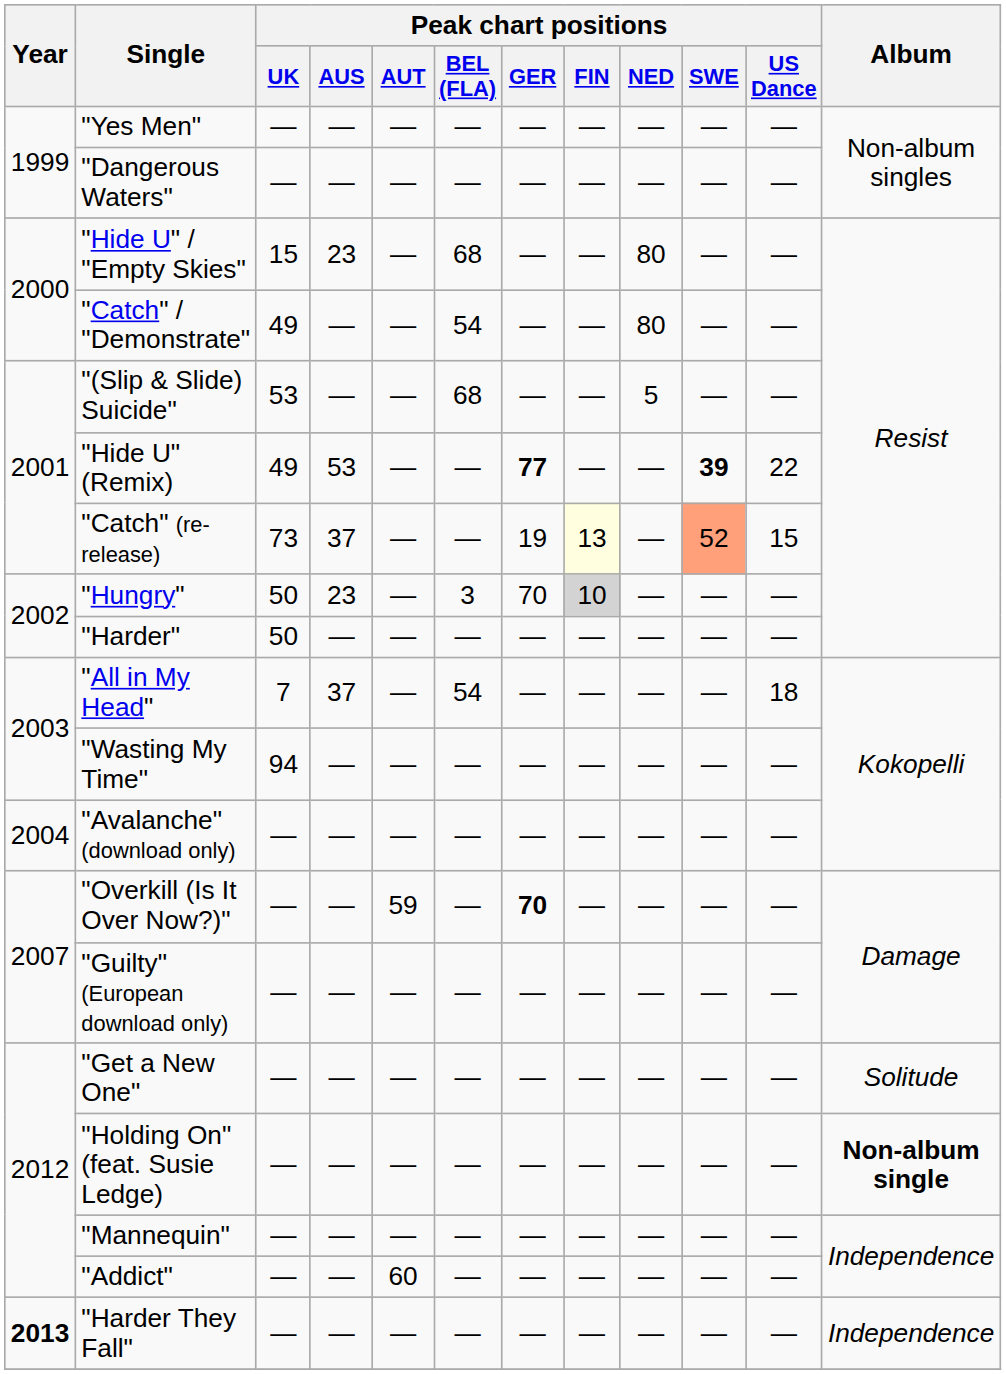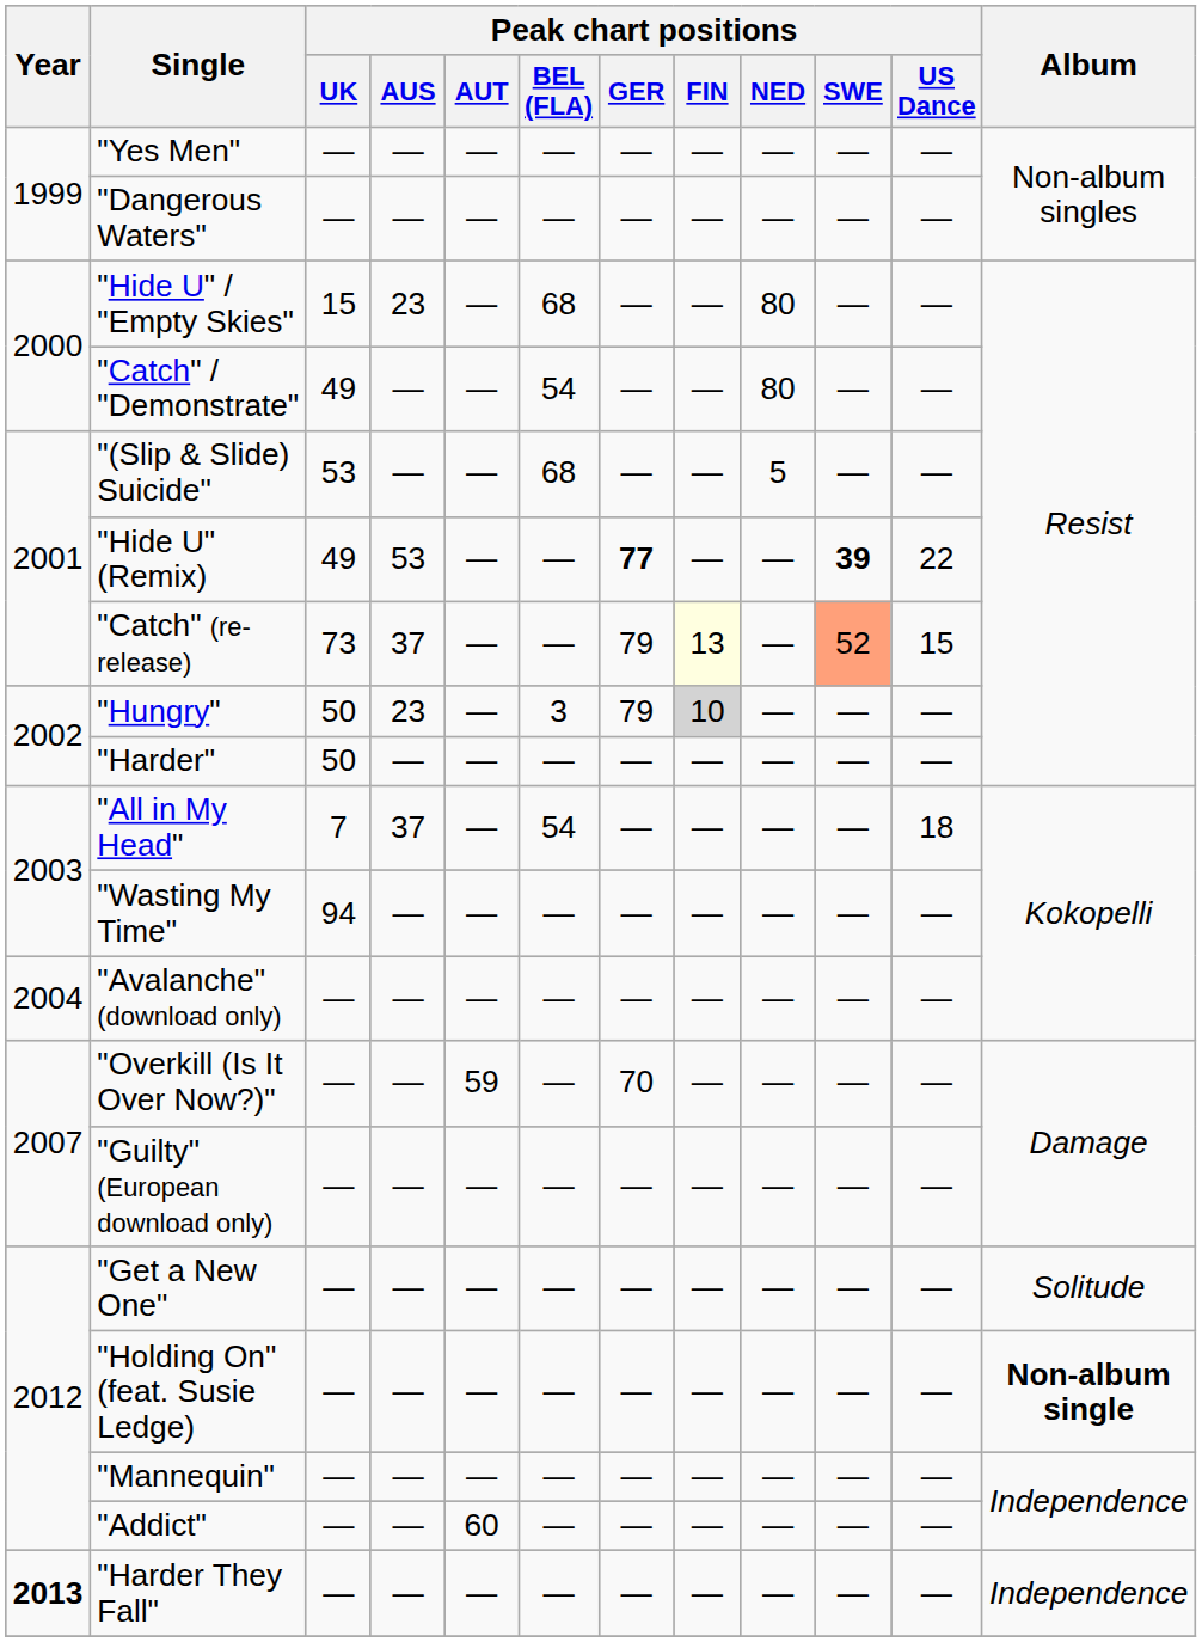"Catch" (re-release) | Peak chart positions / GER: 19 -> 79
"Hungry" | Peak chart positions / GER: 70 -> 79
"Overkill (Is It Over Now?)" | Peak chart positions / GER: bold -> normal
